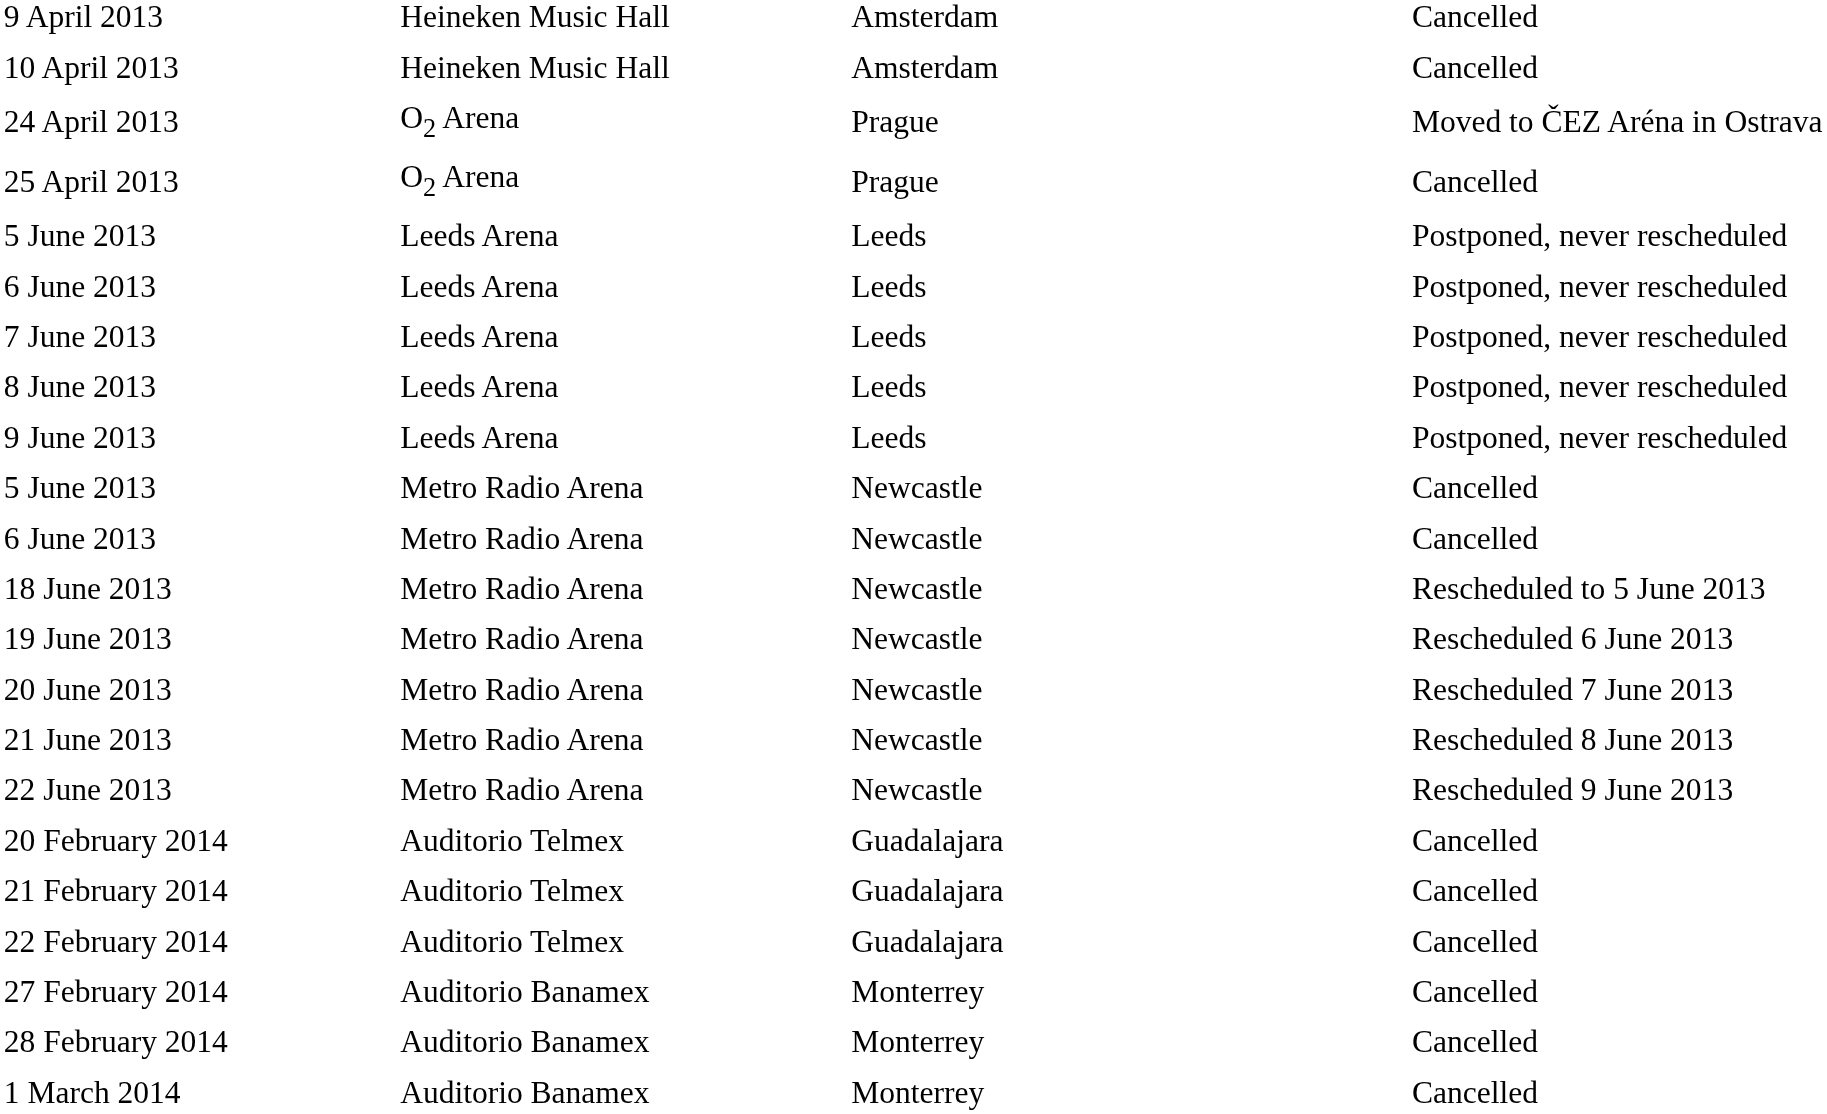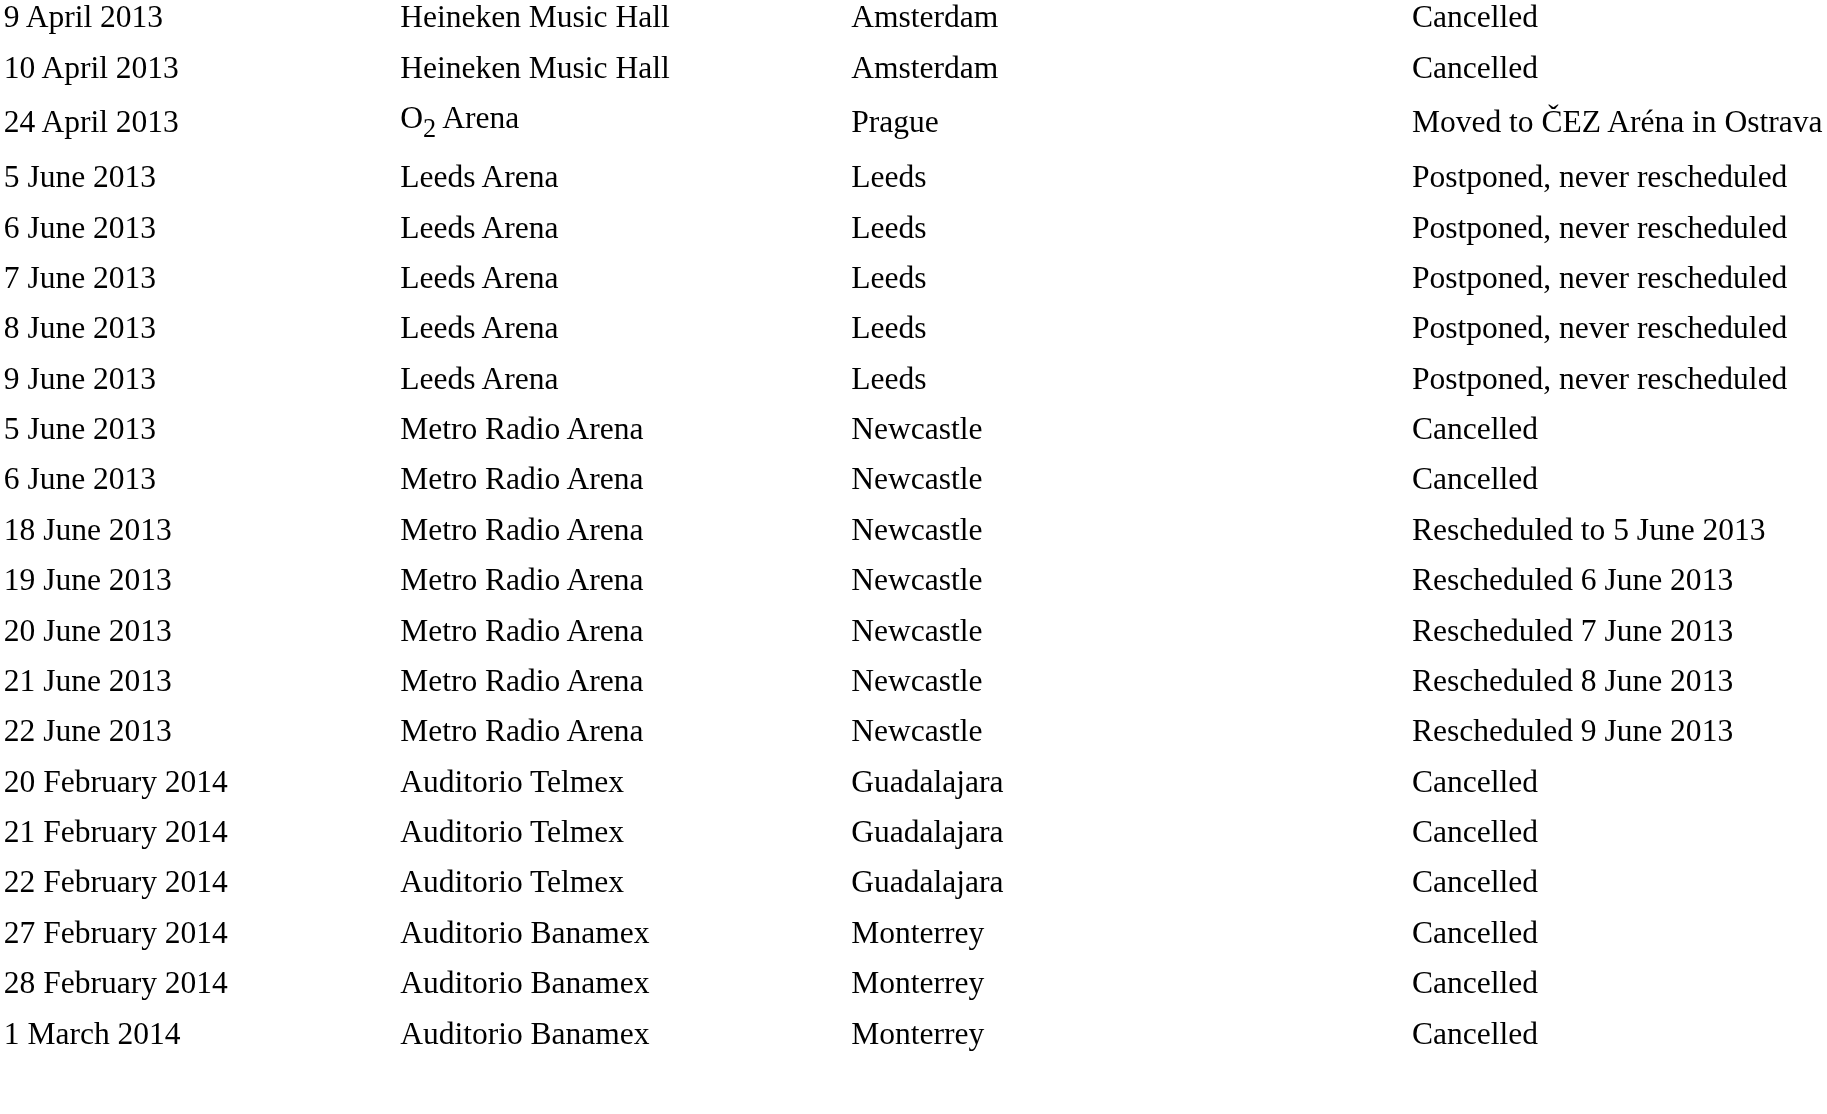- row: 25 April 2013 | O2 Arena | Prague | Cancelled
